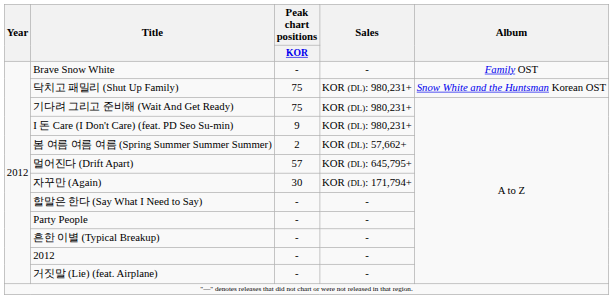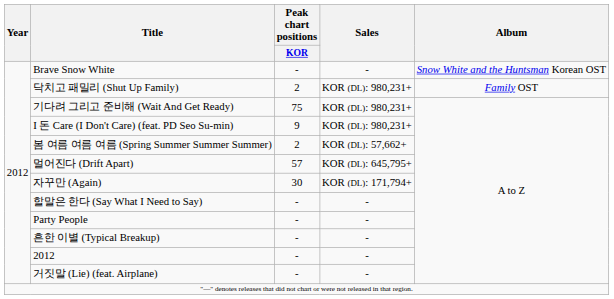Brave Snow White | Album: Family OST -> Snow White and the Huntsman Korean OST
닥치고 패밀리 (Shut Up Family) | Peak chart positions / KOR: 75 -> 2
닥치고 패밀리 (Shut Up Family) | Album: Snow White and the Huntsman Korean OST -> Family OST
